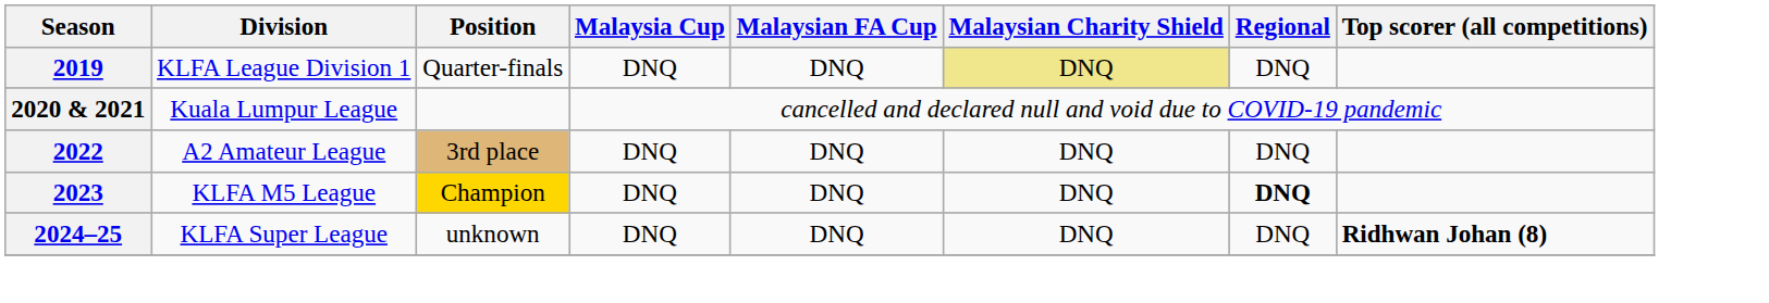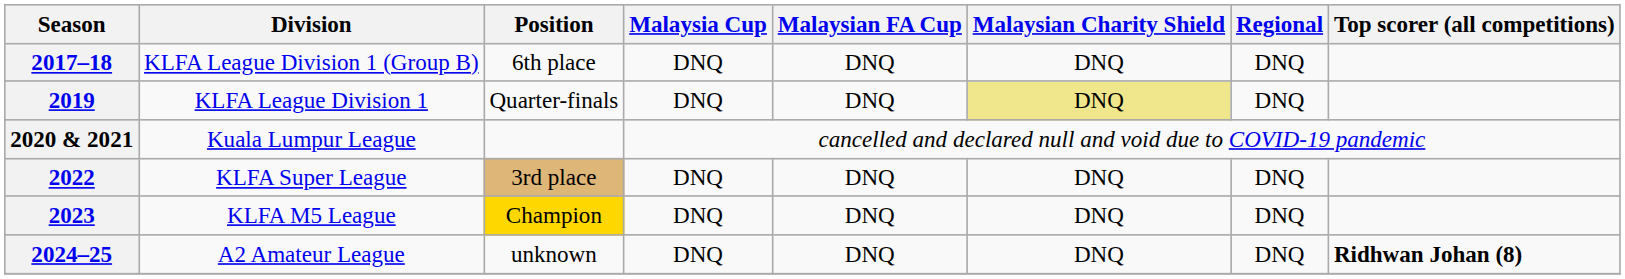+ row: 2017–18 | KLFA League Division 1 (Group B) | 6th place | DNQ | DNQ | DNQ | DNQ
2022 | Division: A2 Amateur League -> KLFA Super League
2023 | Regional: bold -> normal
2024–25 | Division: KLFA Super League -> A2 Amateur League
